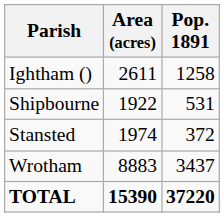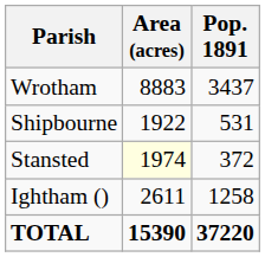rows swapped: Ightham () <-> Wrotham
Stansted | Area (acres): no background -> lightyellow background
